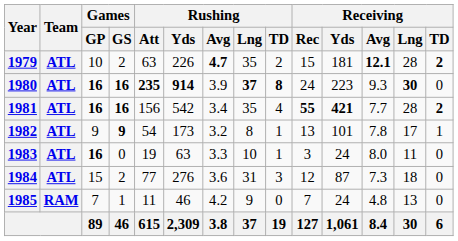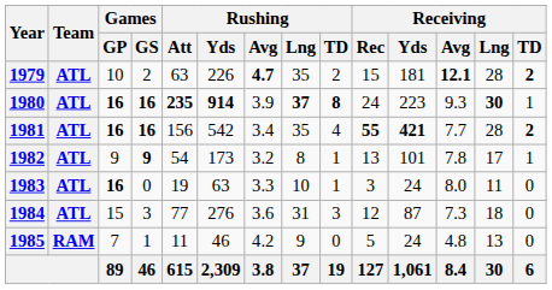1980 | Receiving / TD: 0 -> 1
1984 | Games / GS: 2 -> 3
1985 | Receiving / Rec: 7 -> 5
